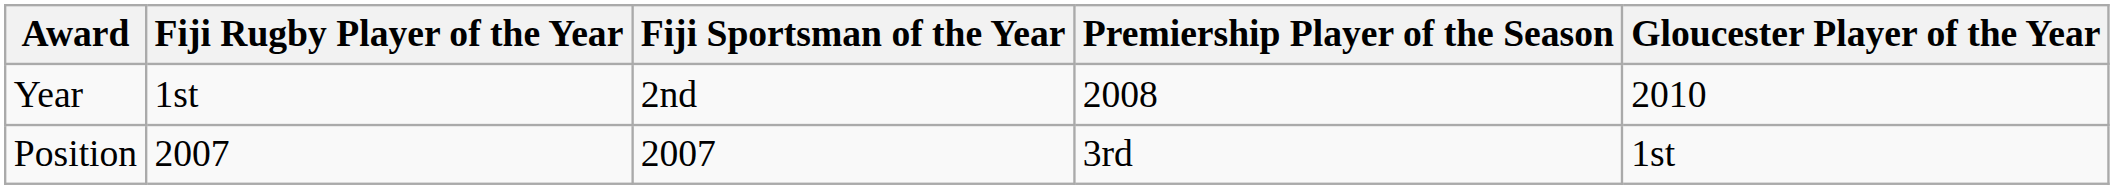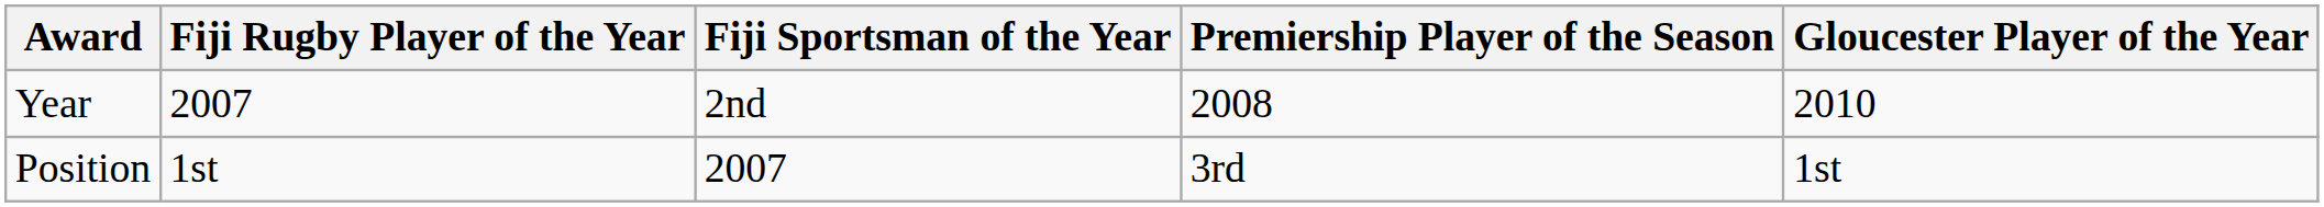Year | Fiji Rugby Player of the Year: 1st -> 2007
Position | Fiji Rugby Player of the Year: 2007 -> 1st
